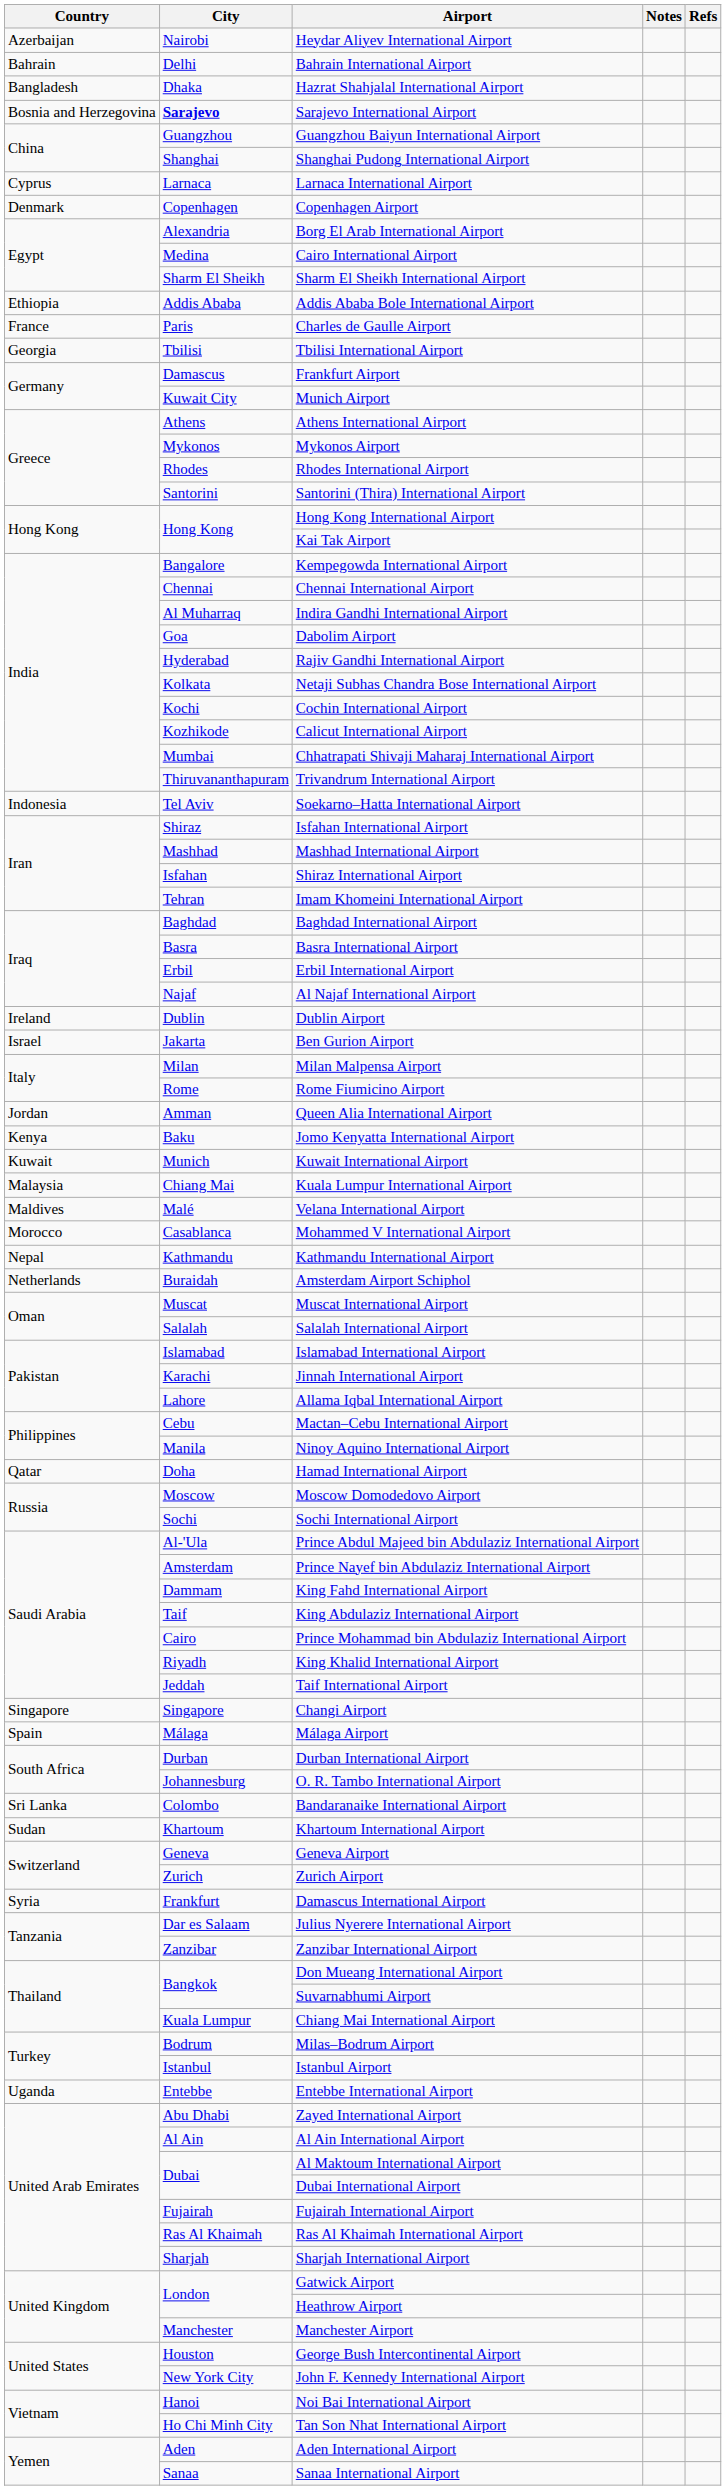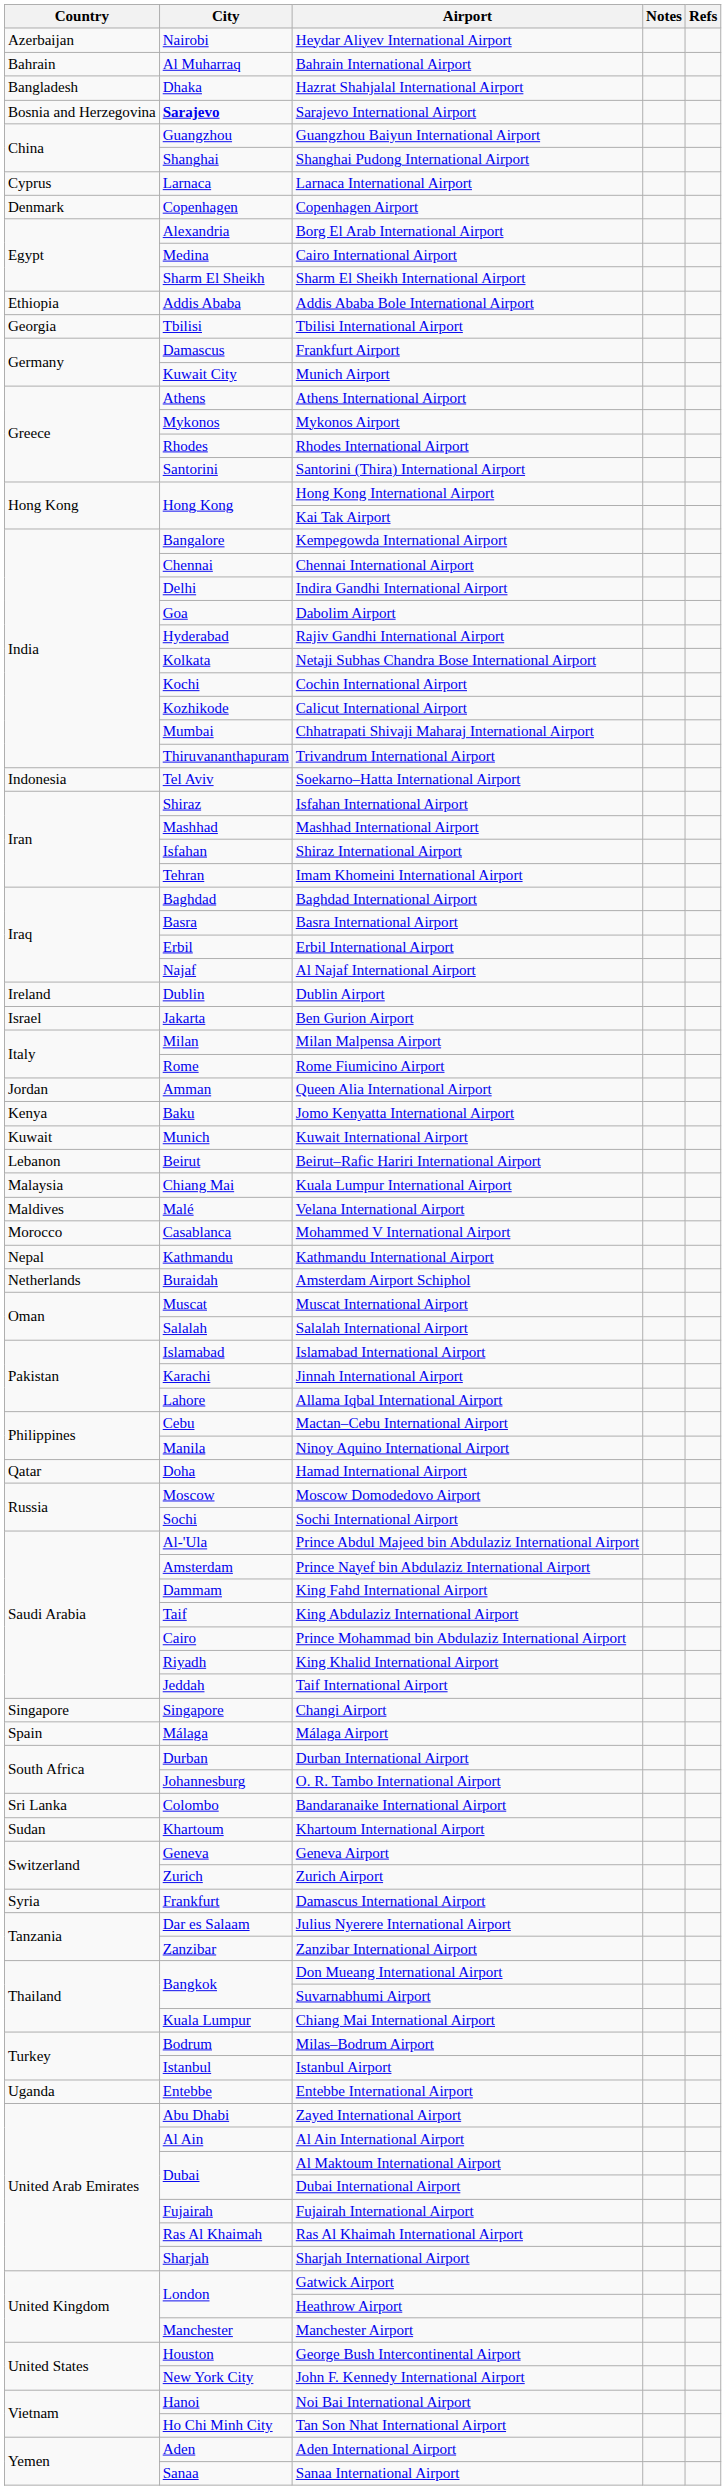Bahrain International Airport | City: Delhi -> Al Muharraq
- row: France | Paris | Charles de Gaulle Airport
Indira Gandhi International Airport | City: Al Muharraq -> Delhi
+ row: Lebanon | Beirut | Beirut–Rafic Hariri International Airport
